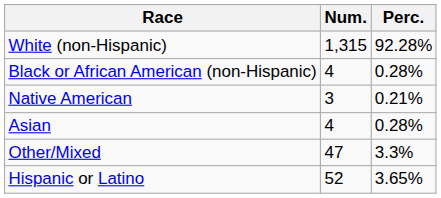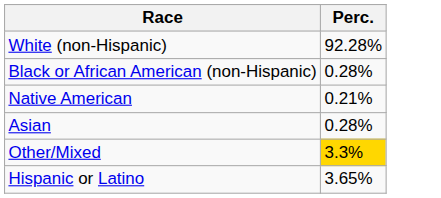- column: Num. | 1,315 | 4 | 3 | 4 | 47 | 52
Other/Mixed | Perc.: no background -> gold background
